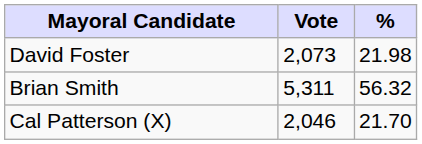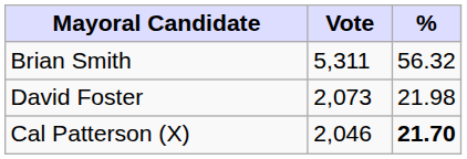rows swapped: Brian Smith <-> David Foster
Cal Patterson (X) | %: normal -> bold
